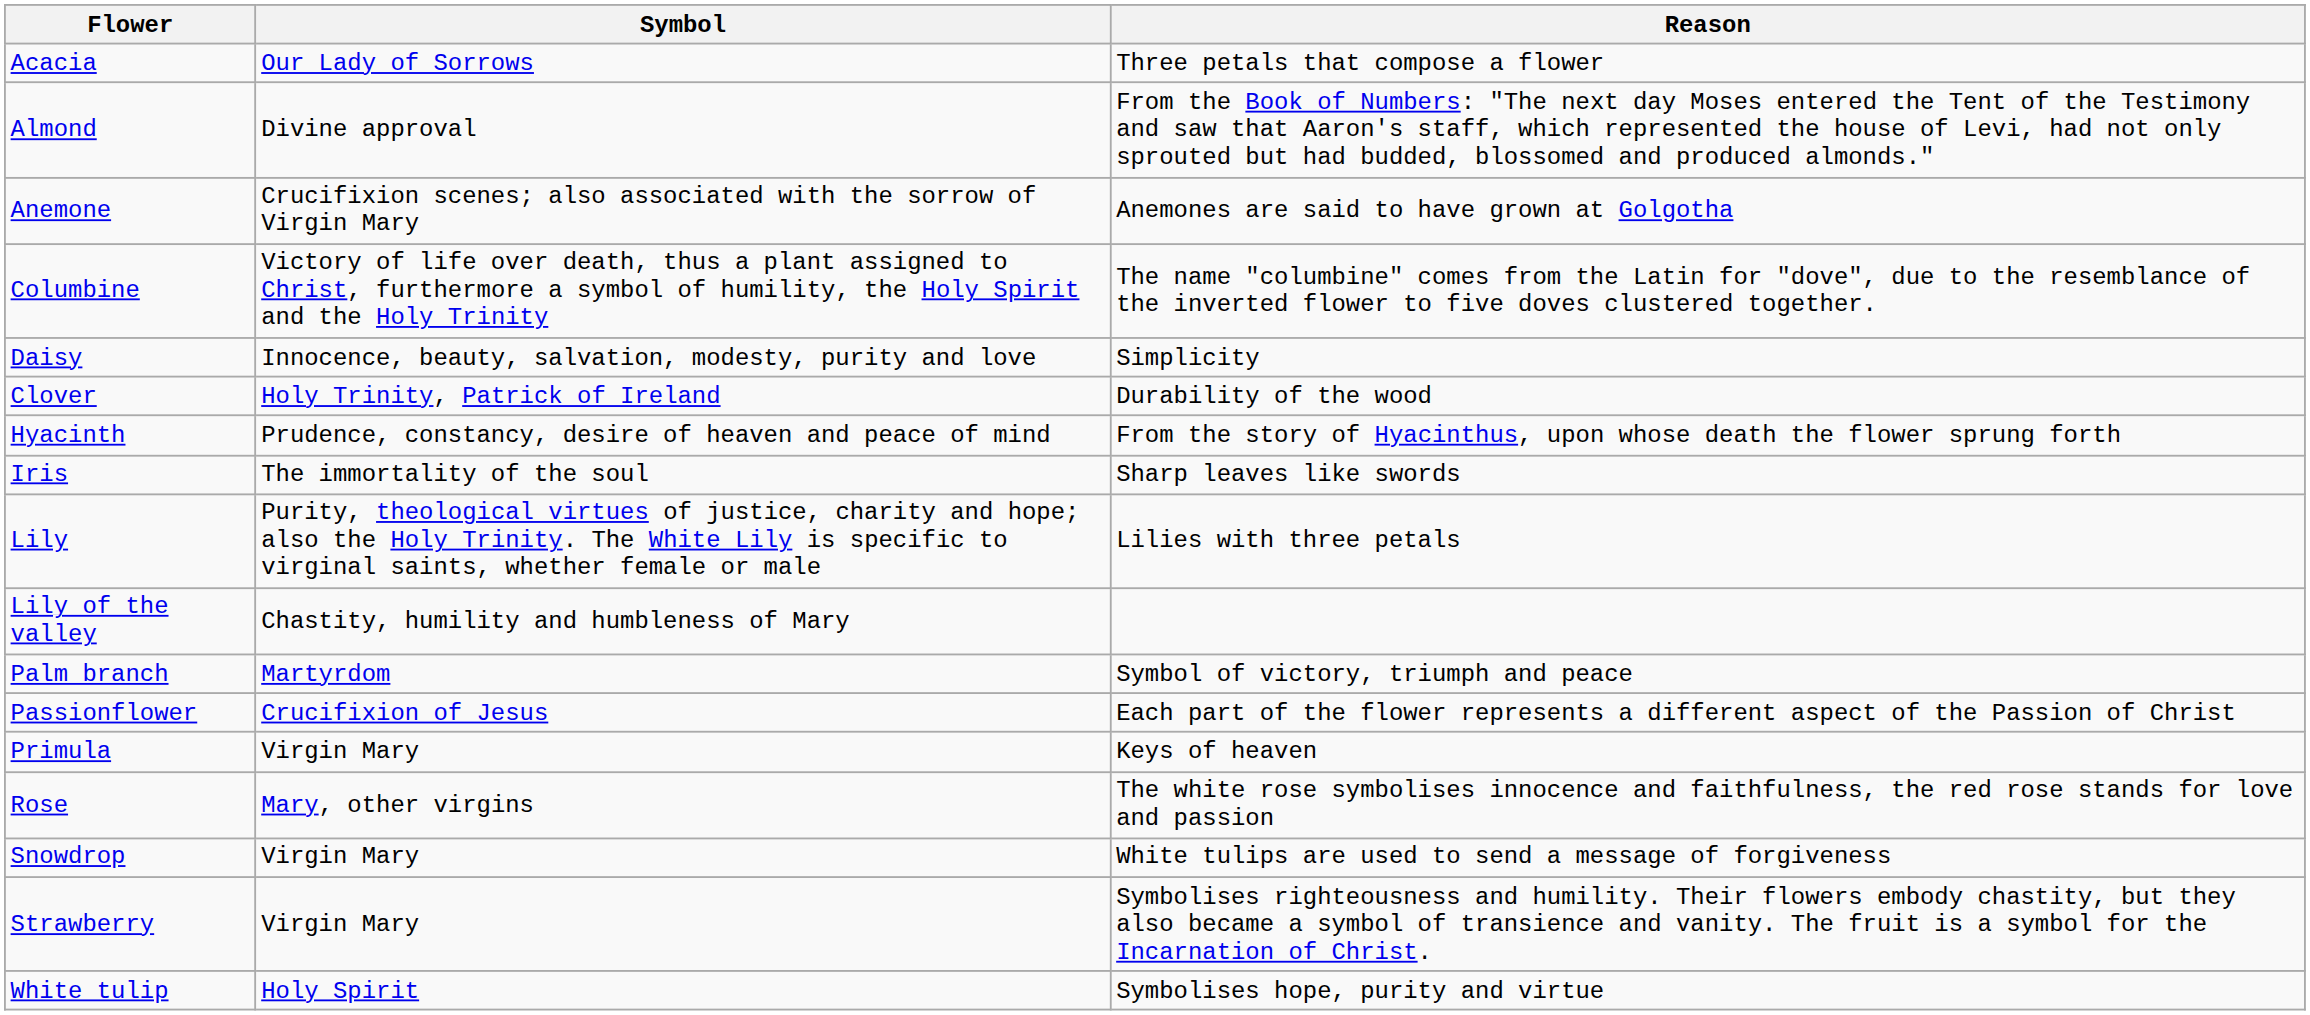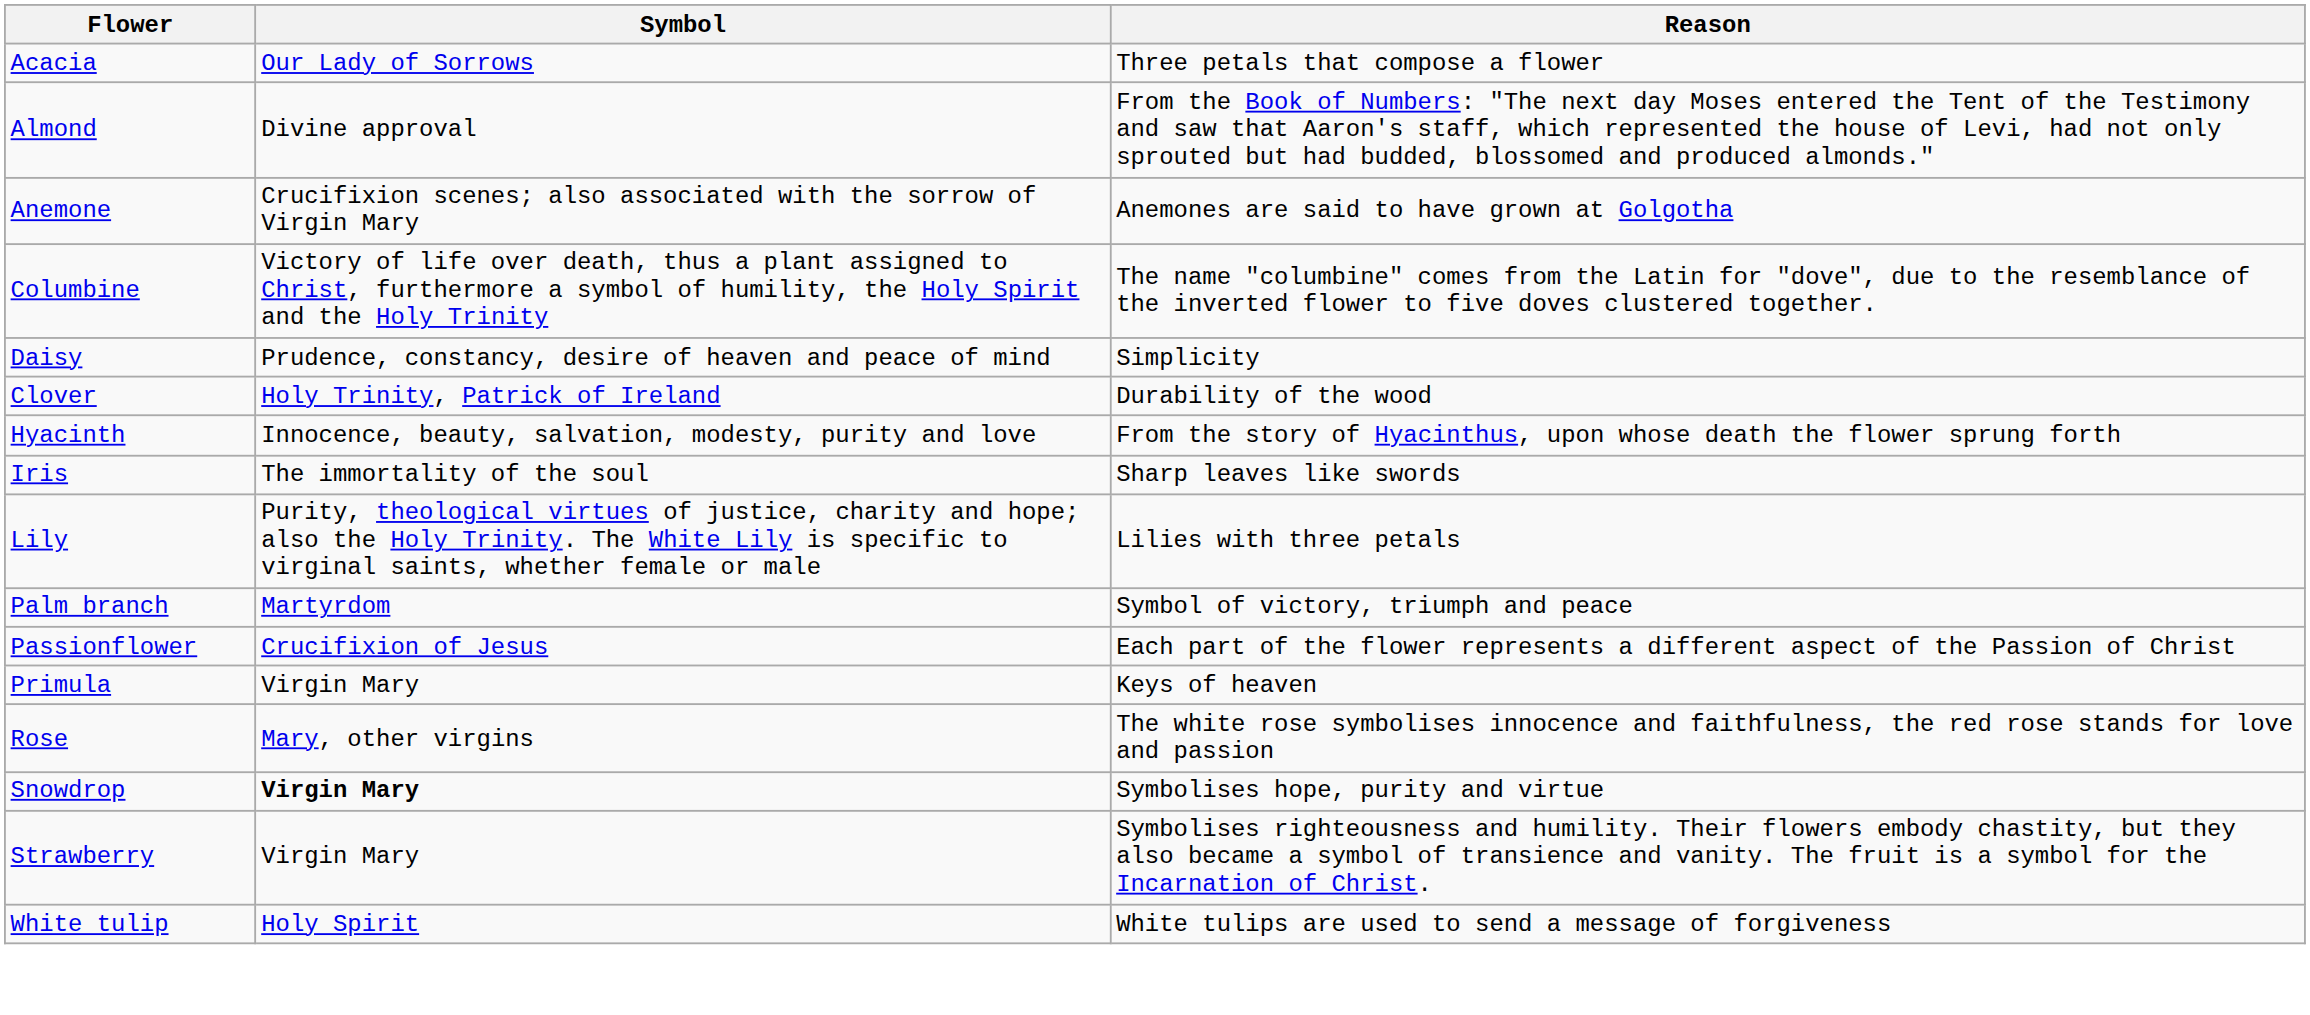Daisy | Symbol: Innocence, beauty, salvation, modesty, purity and love -> Prudence, constancy, desire of heaven and peace of mind
Hyacinth | Symbol: Prudence, constancy, desire of heaven and peace of mind -> Innocence, beauty, salvation, modesty, purity and love
- row: Lily of the valley | Chastity, humility and humbleness of Mary
Snowdrop | Symbol: normal -> bold
Snowdrop | Reason: White tulips are used to send a message of forgiveness -> Symbolises hope, purity and virtue
White tulip | Reason: Symbolises hope, purity and virtue -> White tulips are used to send a message of forgiveness
